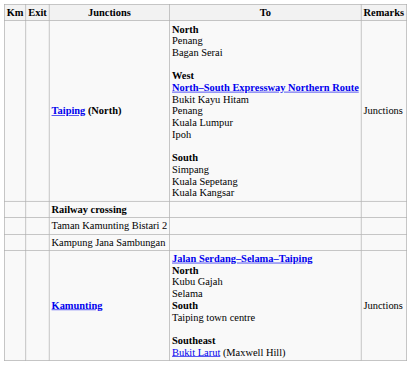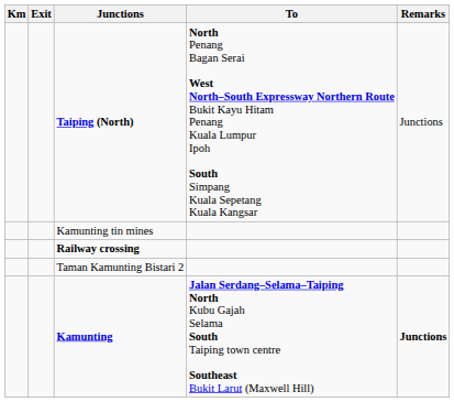+ row: Kamunting tin mines
- row: Kampung Jana Sambungan
Kamunting | Remarks: normal -> bold
